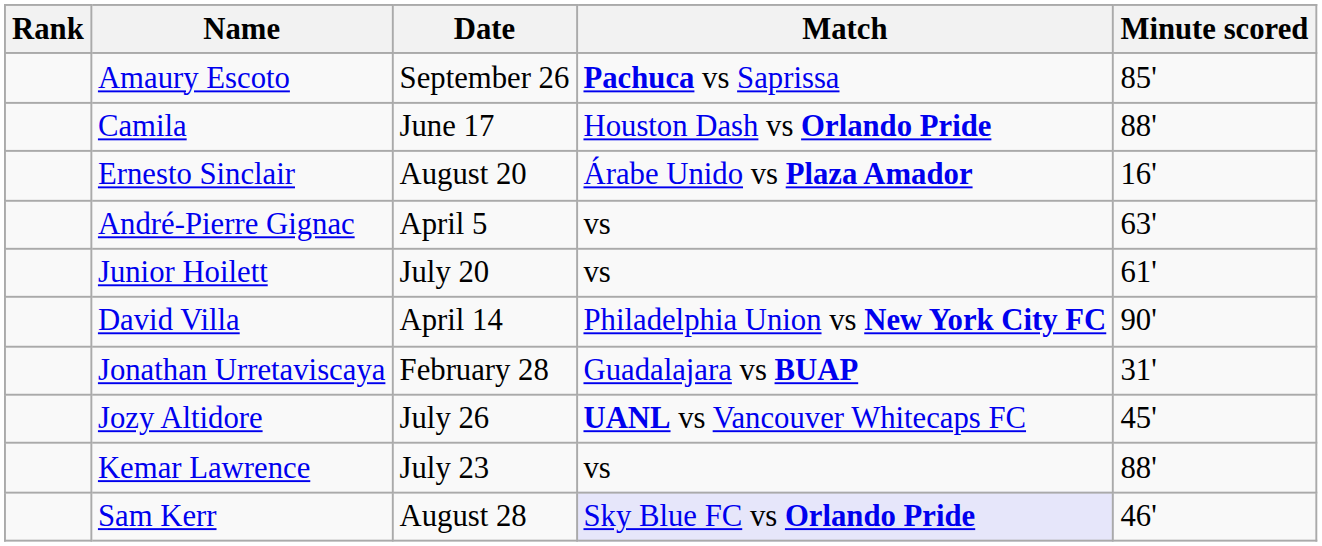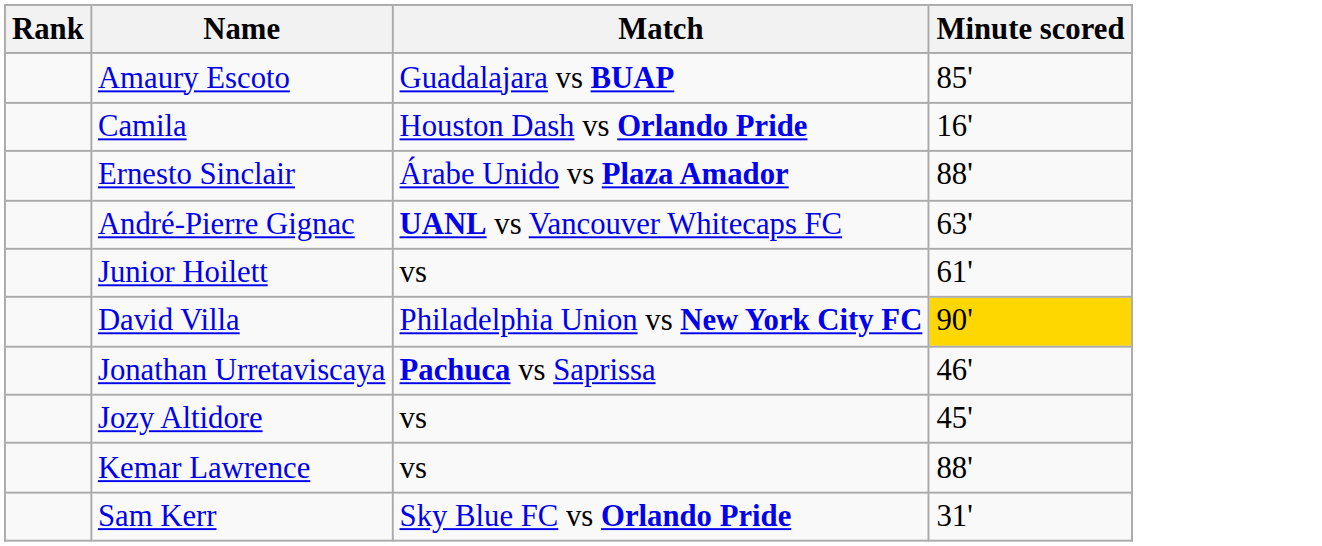- column: Date | September 26 | June 17 | August 20 | April 5 | July 20 | April 14 | February 28 | July 26 | July 23 | August 28
Amaury Escoto | Match: Pachuca vs Saprissa -> Guadalajara vs BUAP
Camila | Minute scored: 88' -> 16'
Ernesto Sinclair | Minute scored: 16' -> 88'
André-Pierre Gignac | Match: vs -> UANL vs Vancouver Whitecaps FC
David Villa | Minute scored: no background -> gold background
Jonathan Urretaviscaya | Match: Guadalajara vs BUAP -> Pachuca vs Saprissa
Jonathan Urretaviscaya | Minute scored: 31' -> 46'
Jozy Altidore | Match: UANL vs Vancouver Whitecaps FC -> vs
Sam Kerr | Match: lavender background -> no background
Sam Kerr | Minute scored: 46' -> 31'
